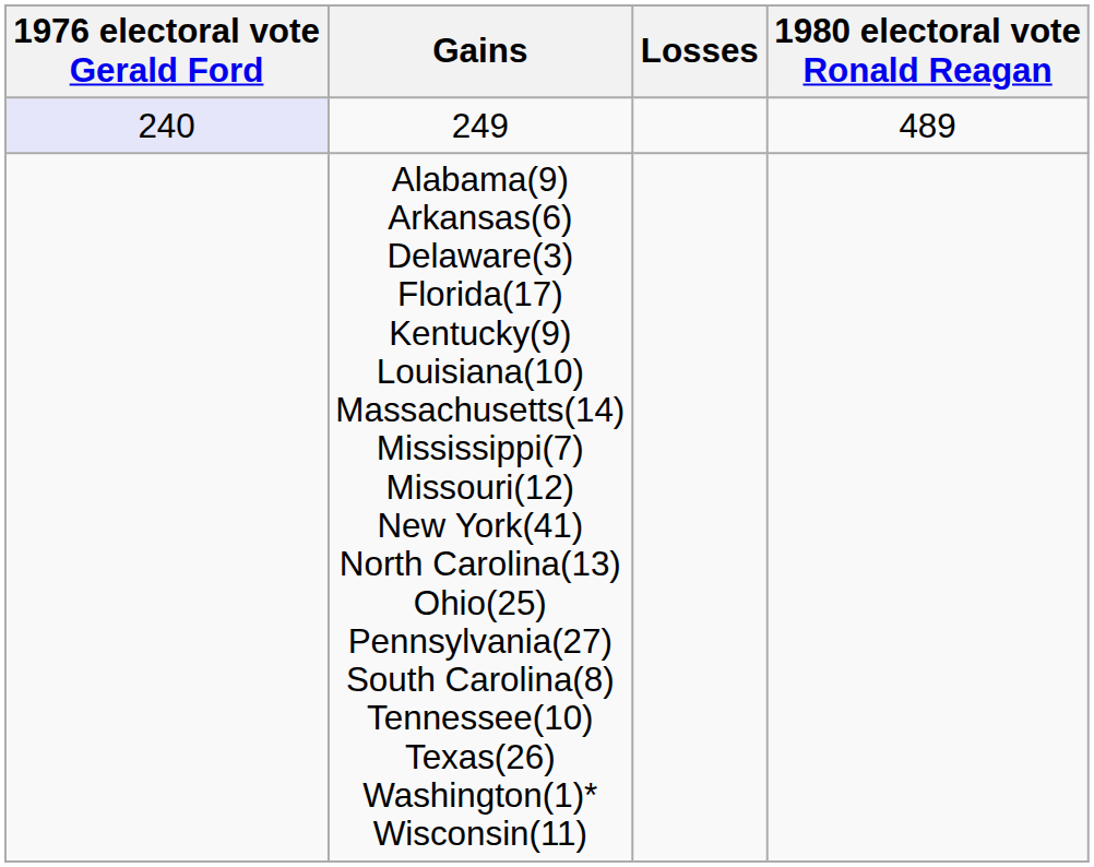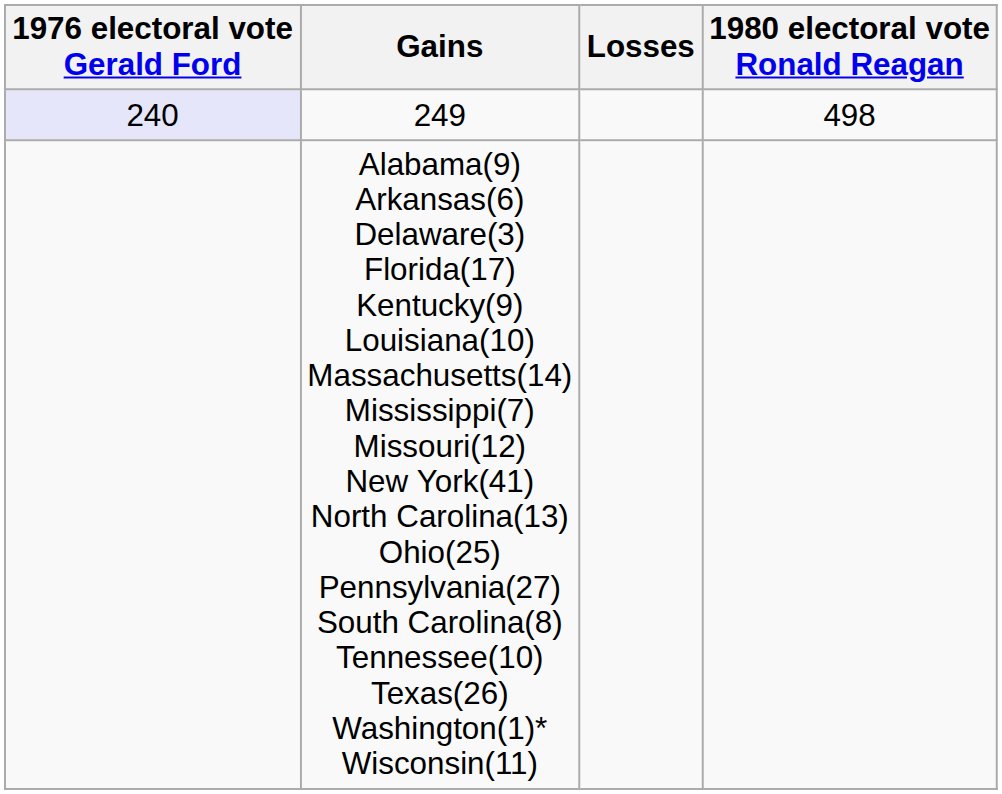249 | 1980 electoral vote Ronald Reagan: 489 -> 498
